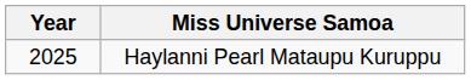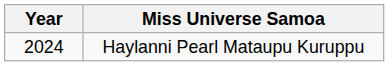Haylanni Pearl Mataupu Kuruppu | Year: 2025 -> 2024
